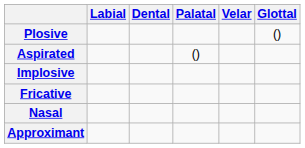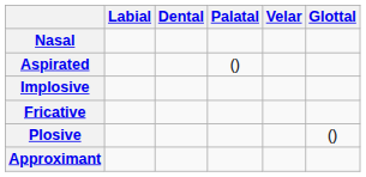rows swapped: Plosive <-> Nasal
